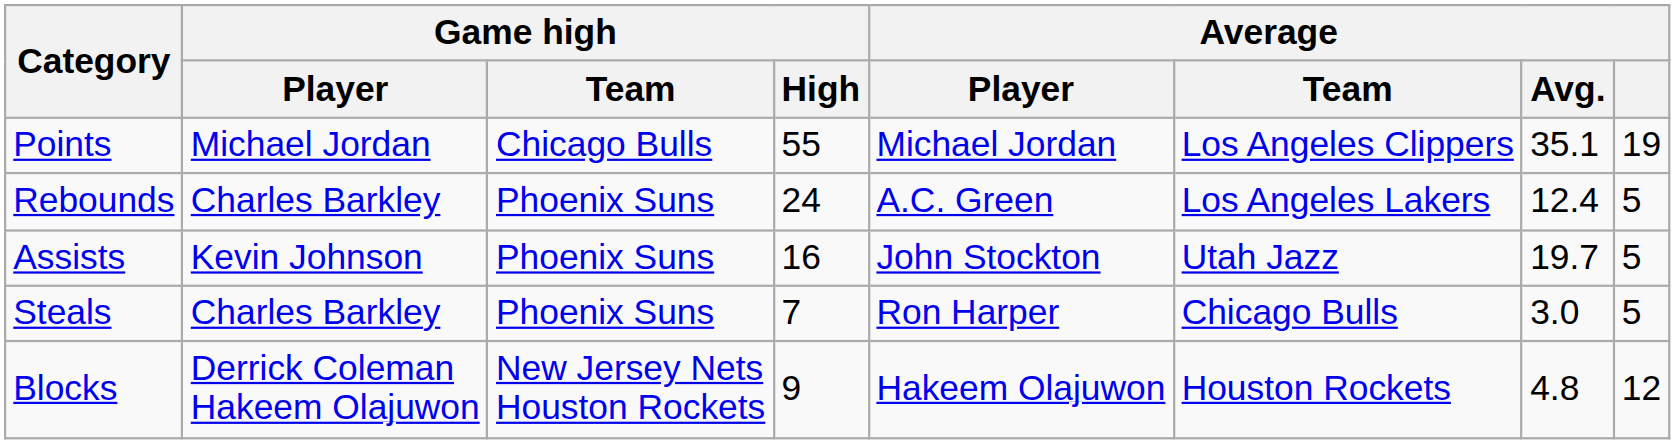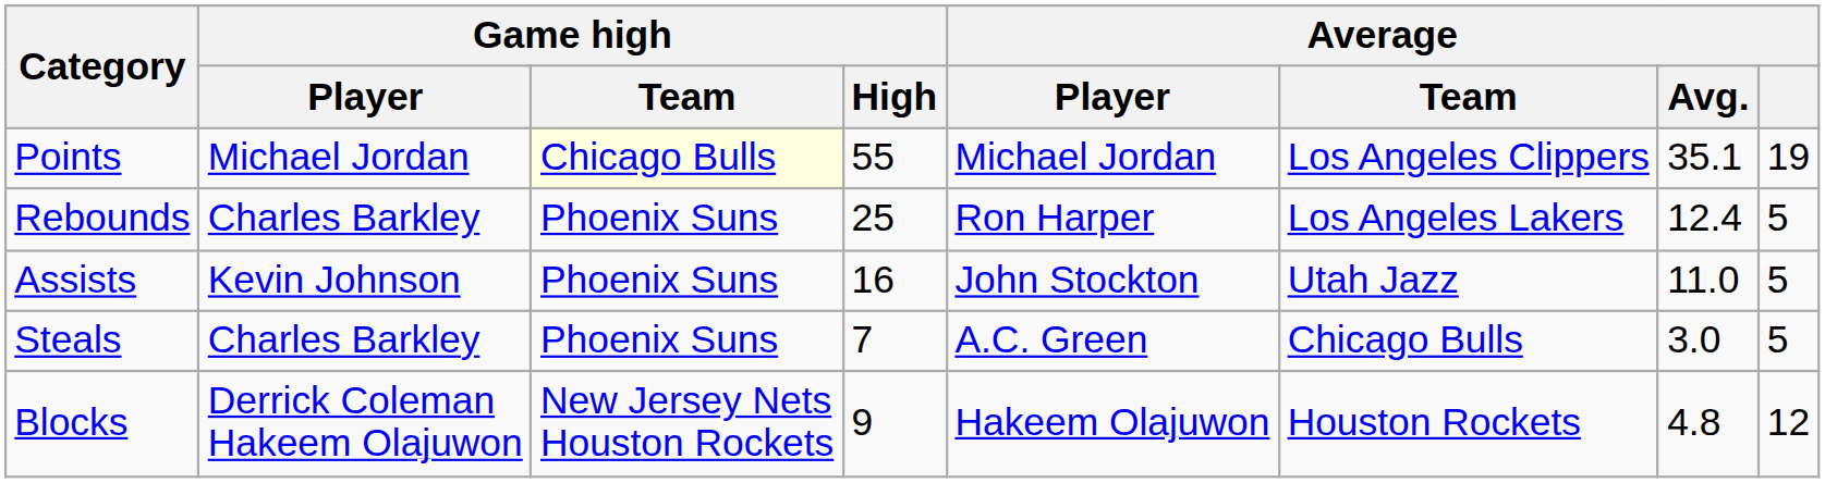Points | Game high / Team: no background -> lightyellow background
Rebounds | Game high / High: 24 -> 25
Rebounds | Average / Player: A.C. Green -> Ron Harper
Assists | Average / Avg.: 19.7 -> 11.0
Steals | Average / Player: Ron Harper -> A.C. Green
